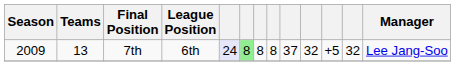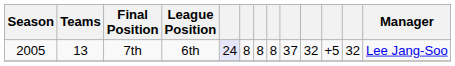7th | Season: 2009 -> 2005
7th | column 6: lightgreen background -> no background
